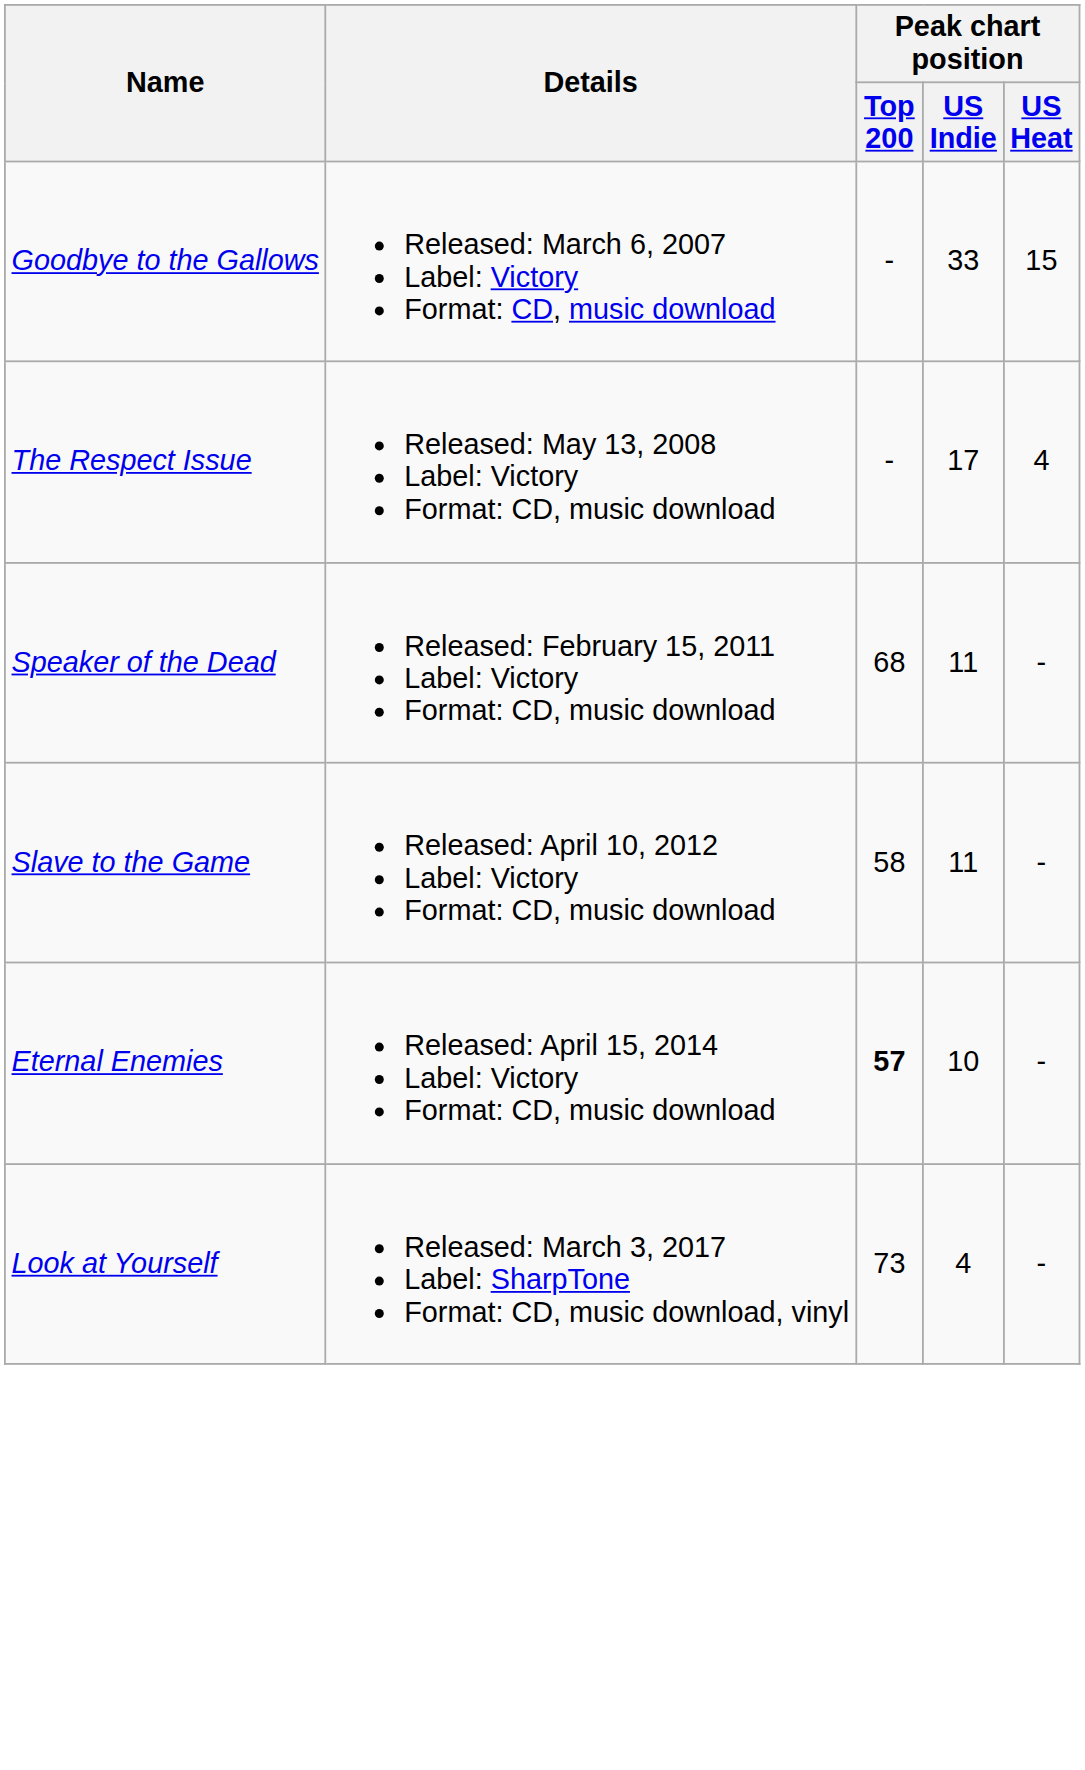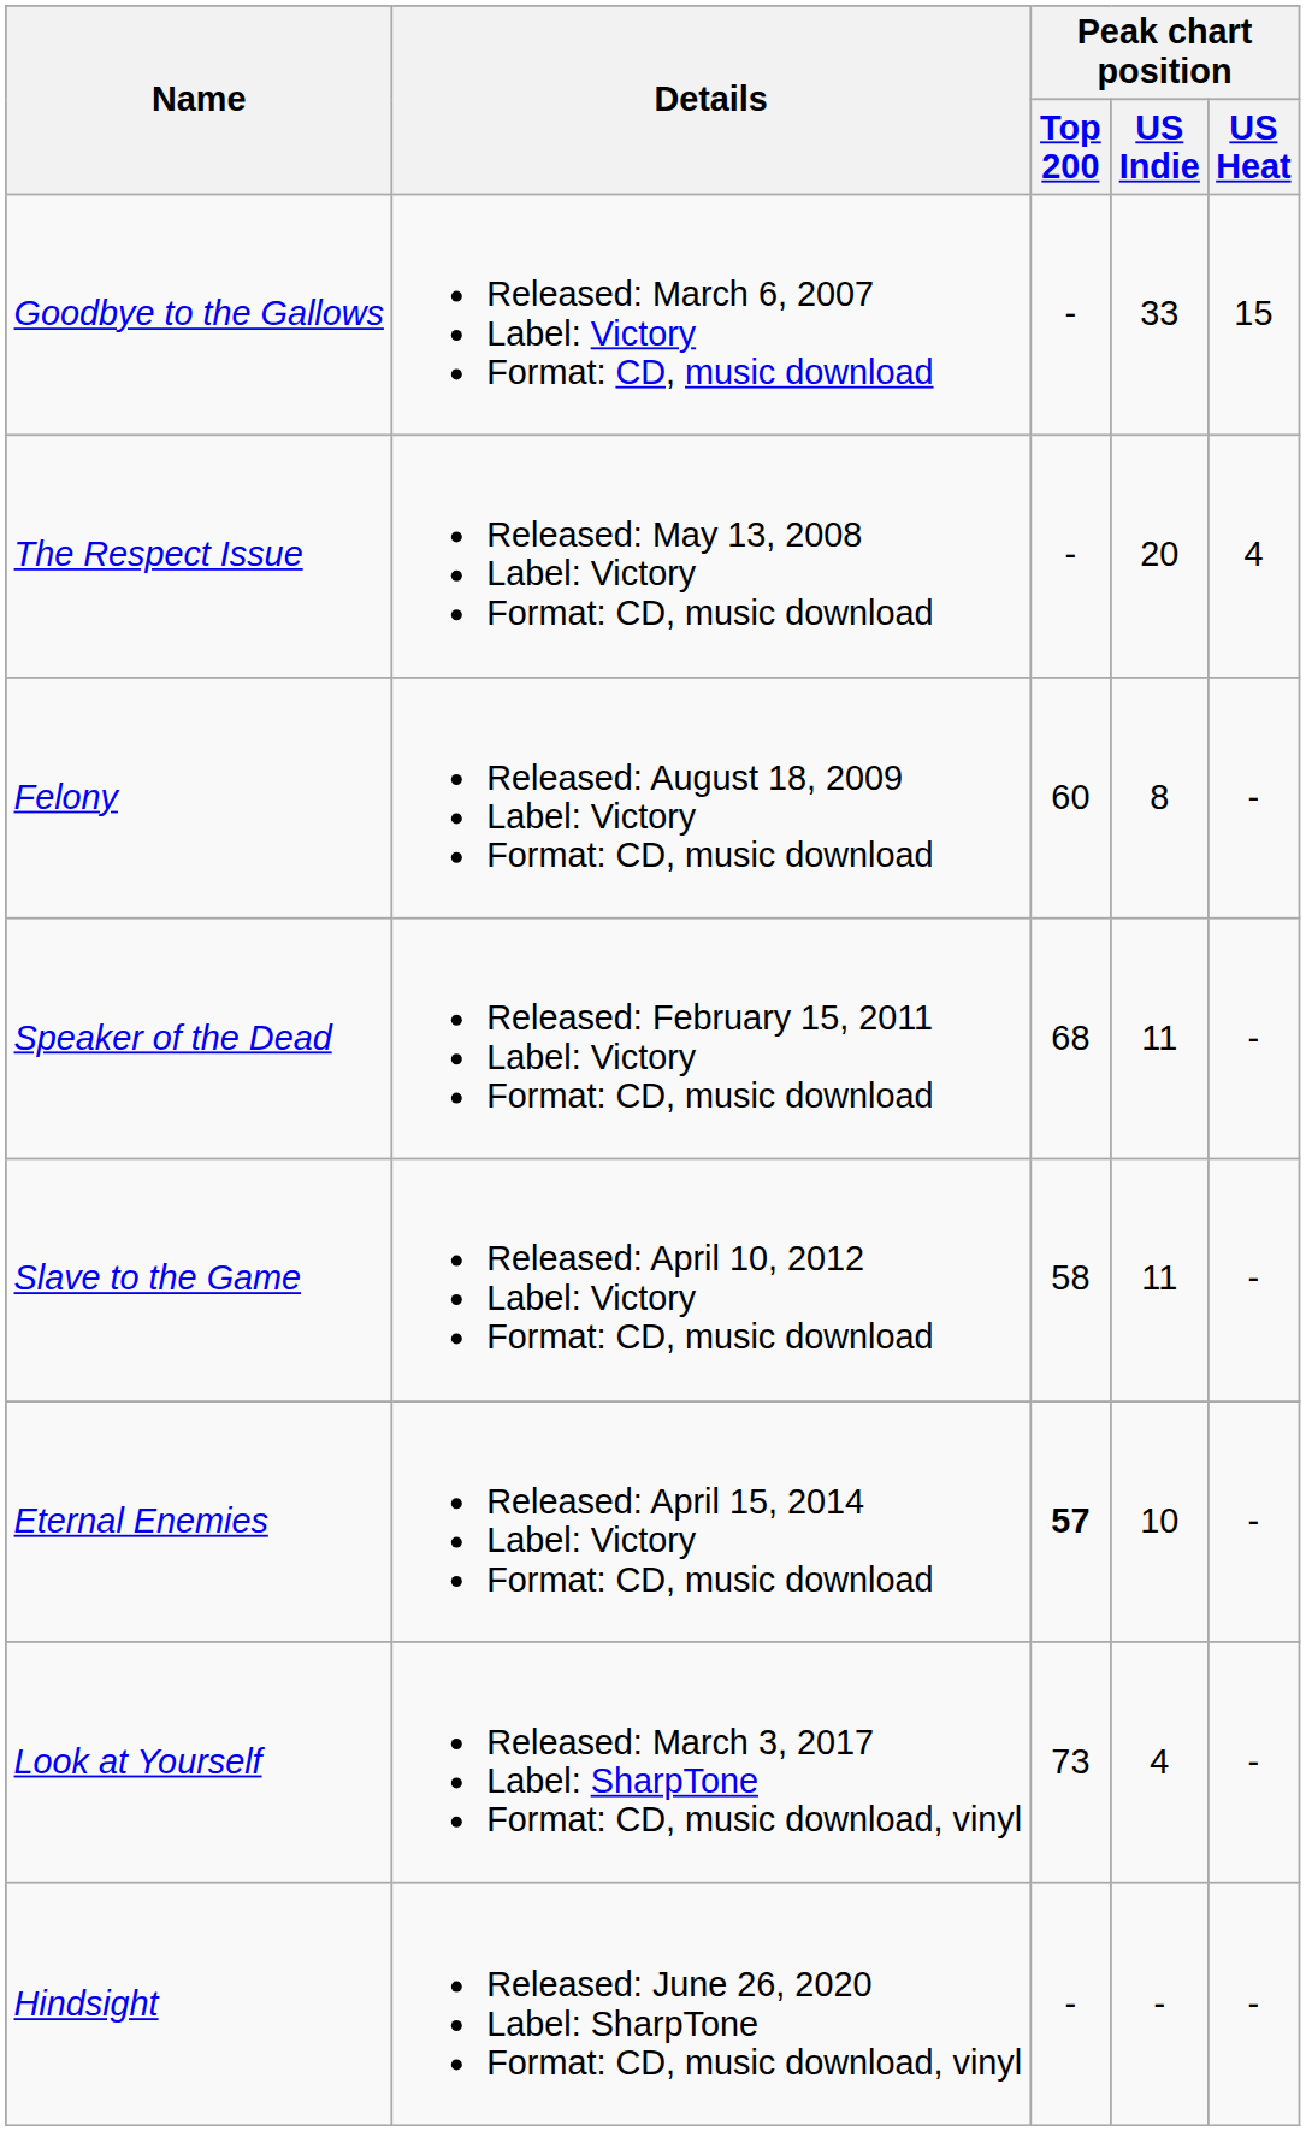The Respect Issue | Peak chart position / US Indie: 17 -> 20
+ row: Felony | Released: August 18, 2009 Label: Victory Format: CD, music download | 60 | 8 | -
+ row: Hindsight | Released: June 26, 2020 Label: SharpTone Format: CD, music download, vinyl | - | - | -
